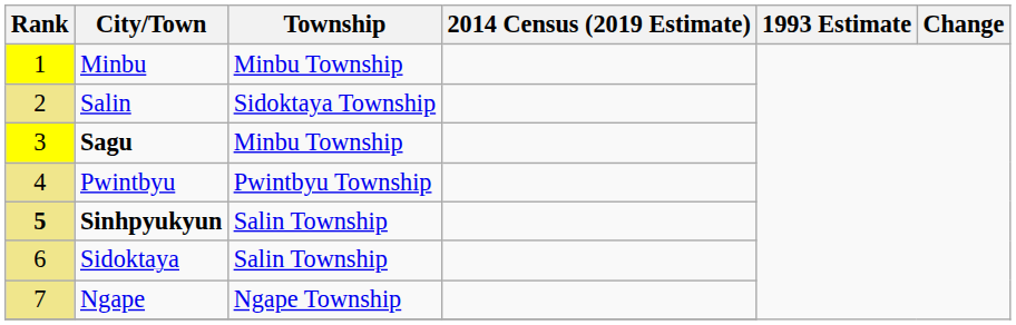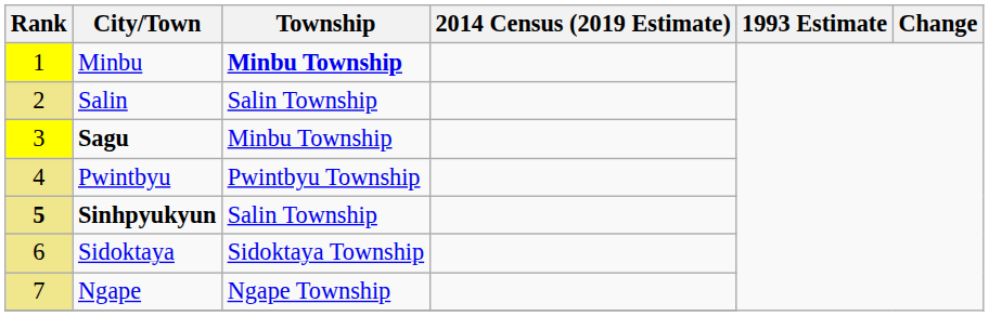Minbu | Township: normal -> bold
Salin | Township: Sidoktaya Township -> Salin Township
Sidoktaya | Township: Salin Township -> Sidoktaya Township
